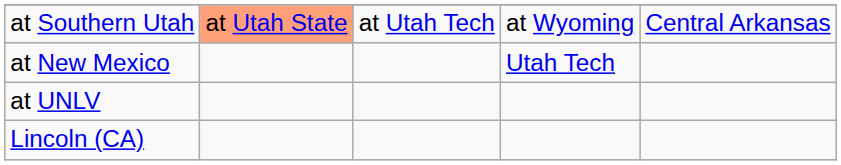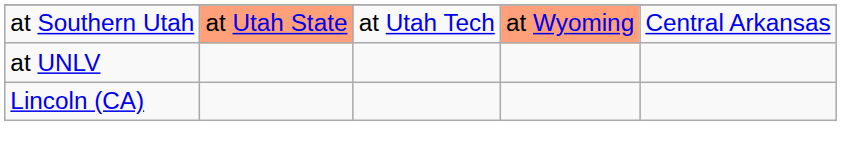at Southern Utah | column 4: no background -> lightsalmon background
- row: at New Mexico | Utah Tech
